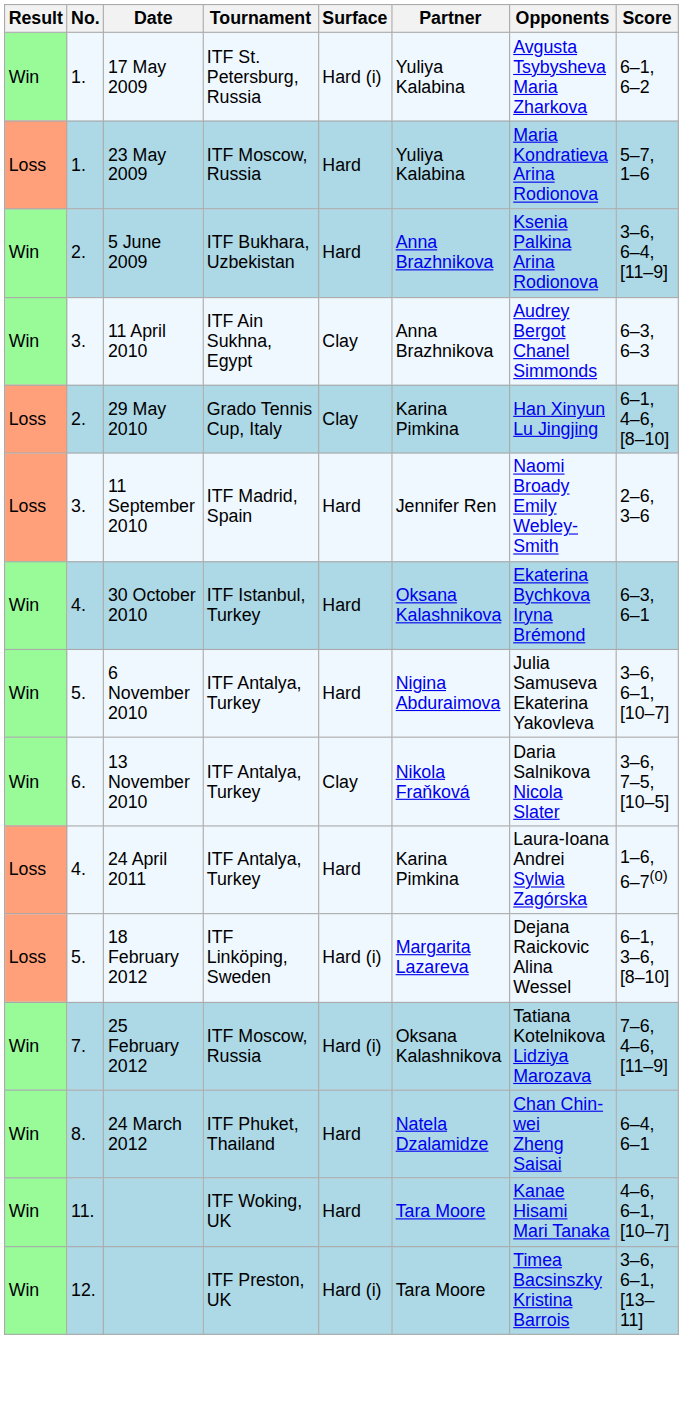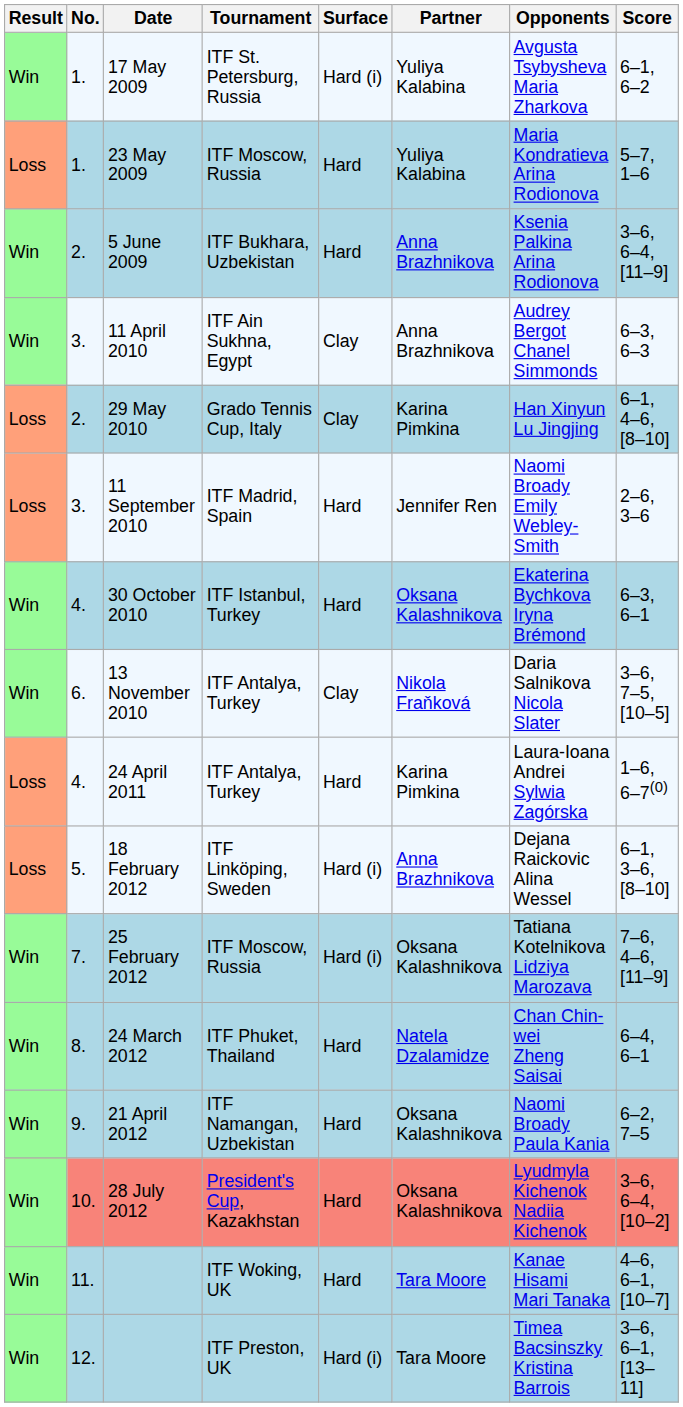- row: Win | 5. | 6 November 2010 | ITF Antalya, Turkey | Hard | Nigina Abduraimova | Julia Samuseva Ekaterina Yakovleva | 3–6, 6–1, [10–7]
18 February 2012 | Partner: Margarita Lazareva -> Anna Brazhnikova
+ row: Win | 9. | 21 April 2012 | ITF Namangan, Uzbekistan | Hard | Oksana Kalashnikova | Naomi Broady Paula Kania | 6–2, 7–5
+ row: Win | 10. | 28 July 2012 | President's Cup, Kazakhstan | Hard | Oksana Kalashnikova | Lyudmyla Kichenok Nadiia Kichenok | 3–6, 6–4, [10–2]
